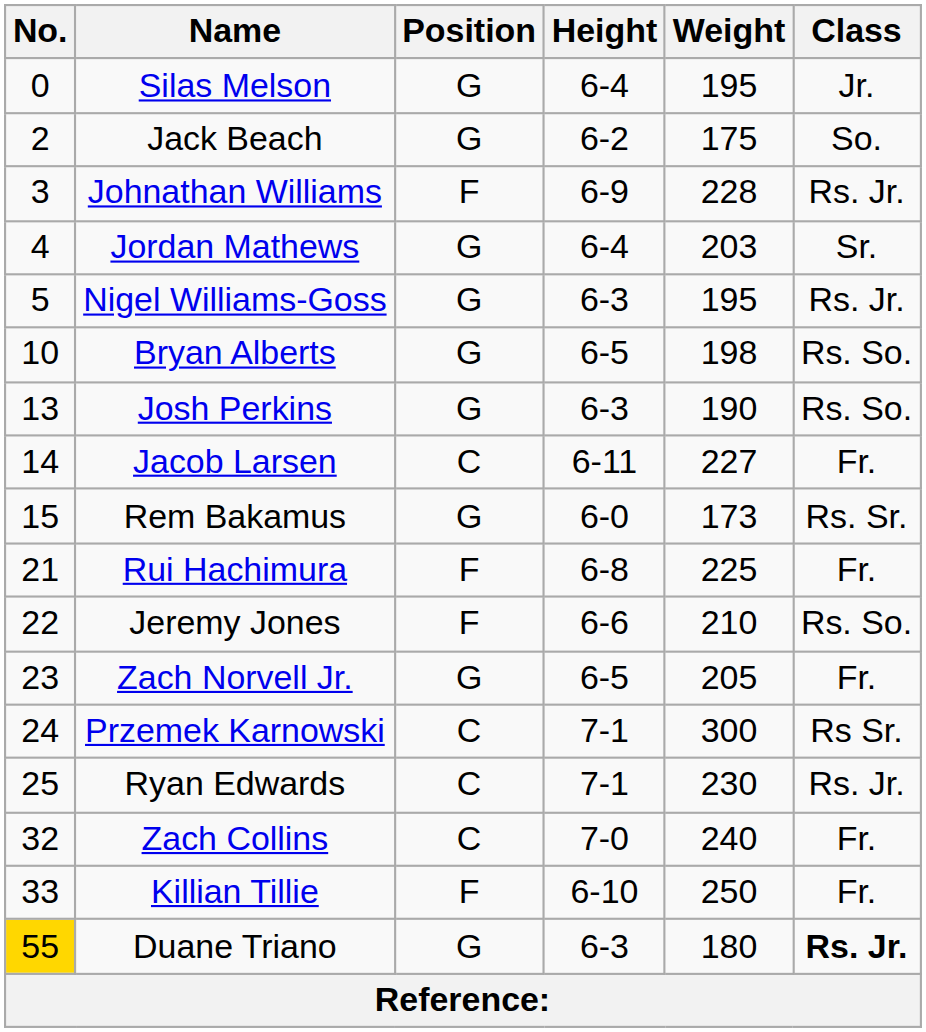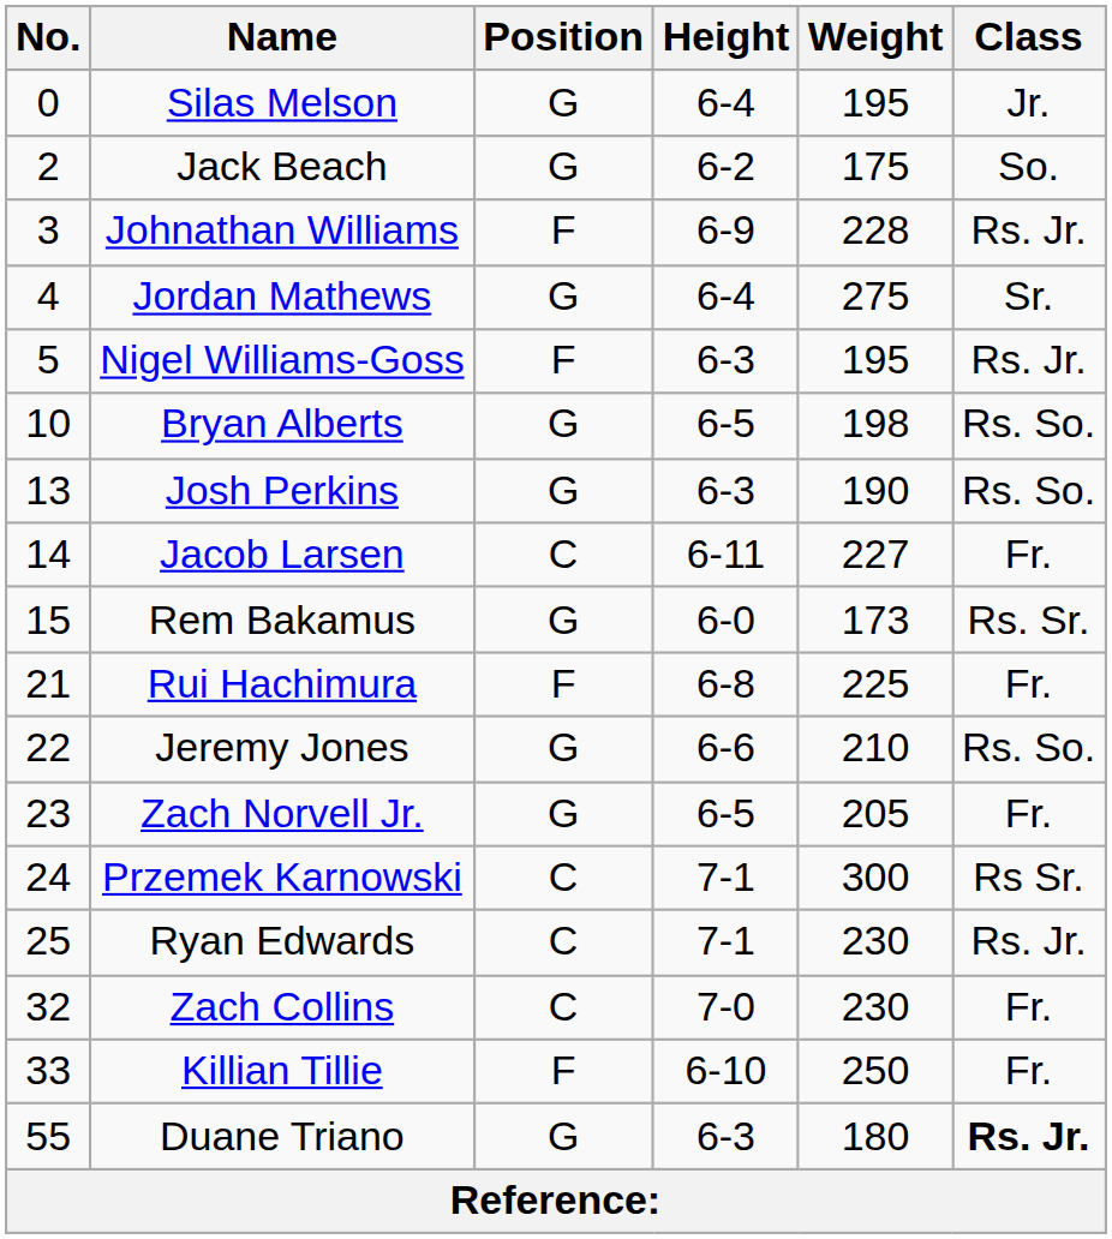Jordan Mathews | Weight: 203 -> 275
Nigel Williams-Goss | Position: G -> F
Jeremy Jones | Position: F -> G
Zach Collins | Weight: 240 -> 230
Duane Triano | No.: gold background -> no background
